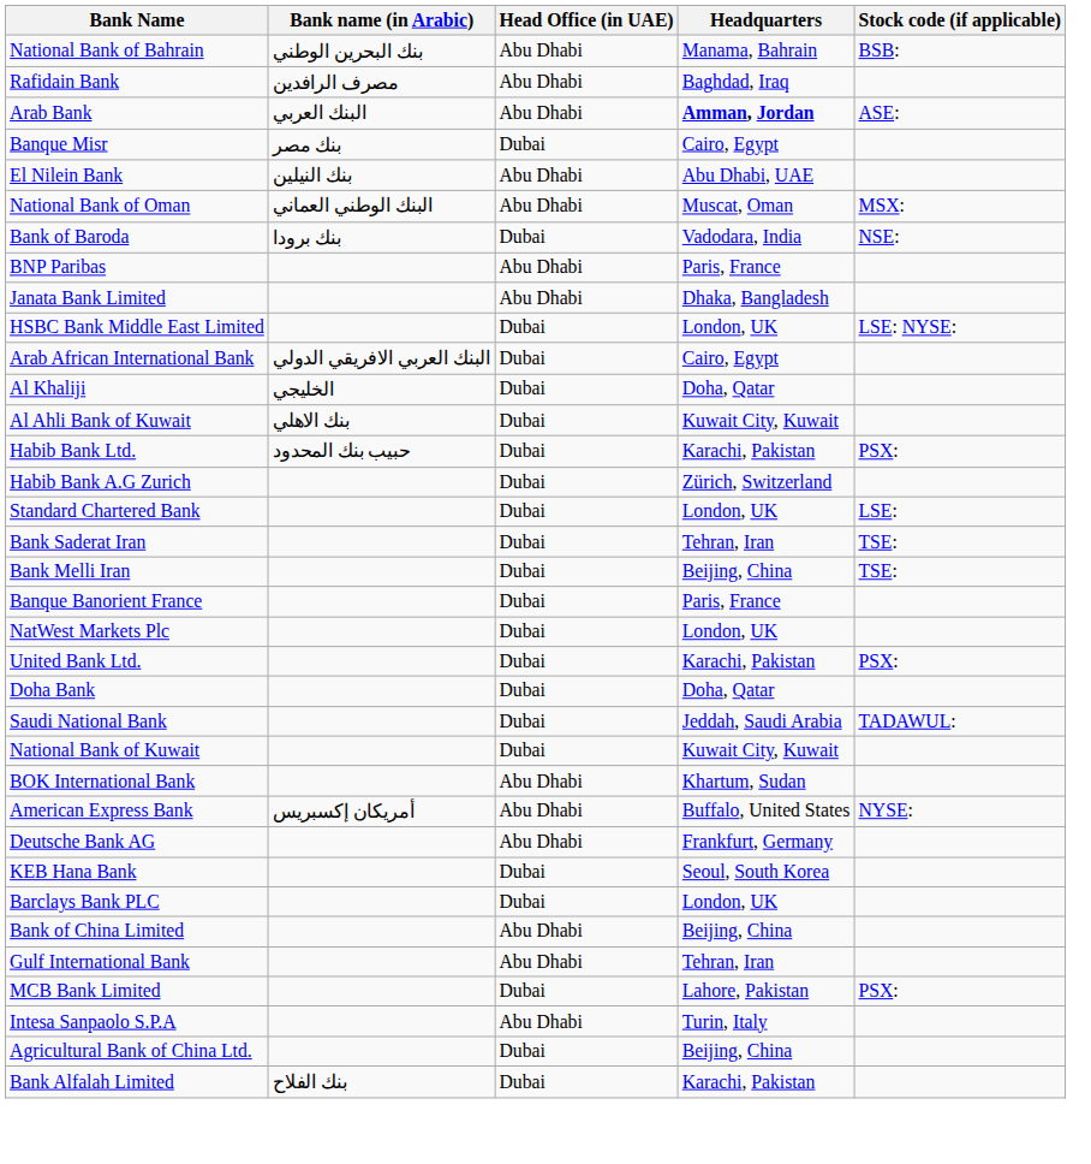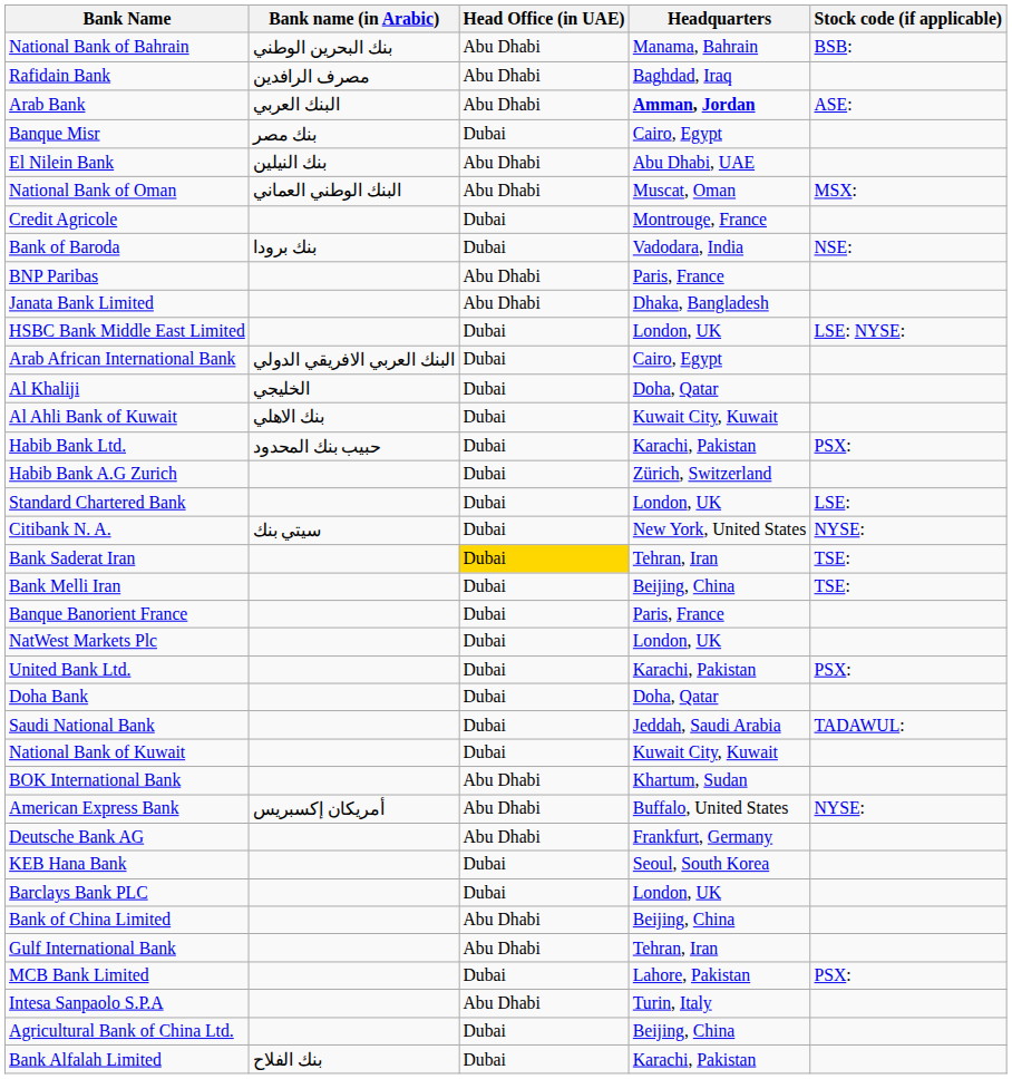+ row: Credit Agricole | Dubai | Montrouge, France
+ row: Citibank N. A. | سيتي بنك | Dubai | New York, United States | NYSE:
Bank Saderat Iran | Head Office (in UAE): no background -> gold background
